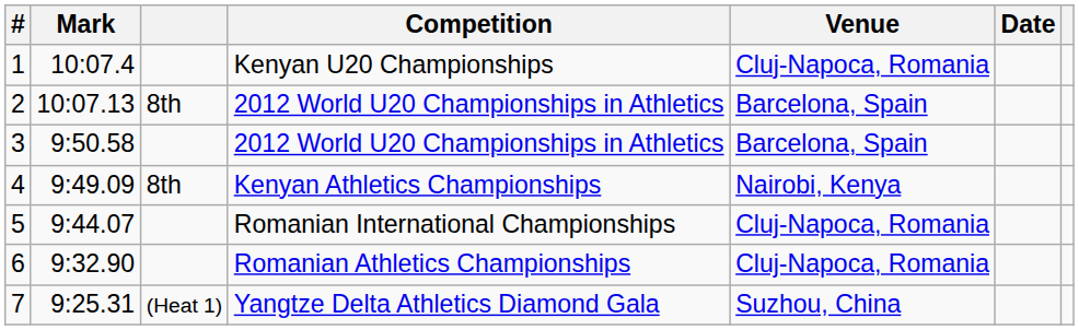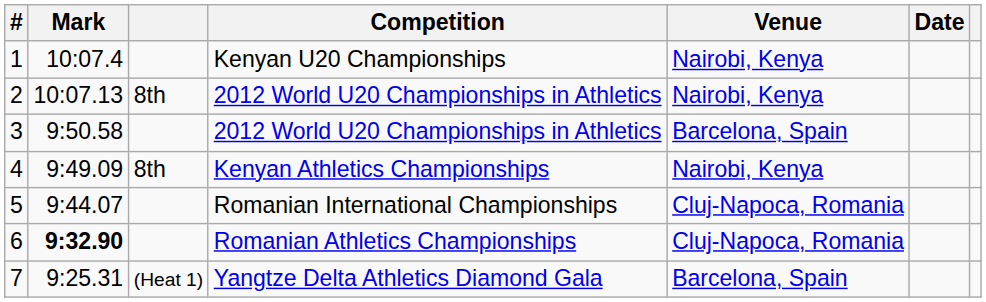1 | Venue: Cluj-Napoca, Romania -> Nairobi, Kenya
2 | Venue: Barcelona, Spain -> Nairobi, Kenya
6 | Mark: normal -> bold
7 | Venue: Suzhou, China -> Barcelona, Spain
